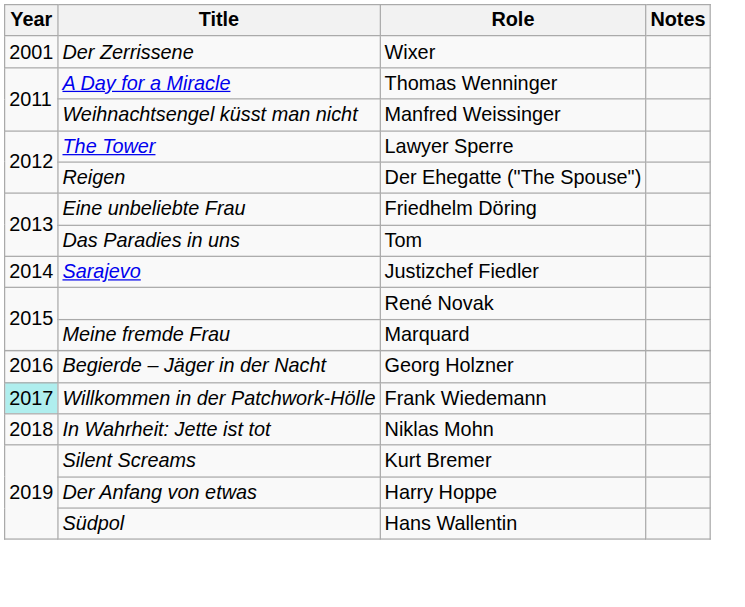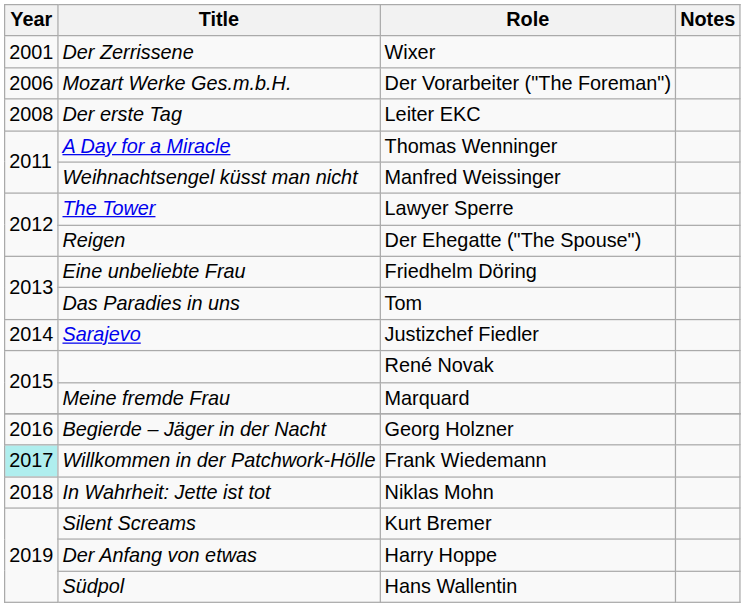+ row: 2006 | Mozart Werke Ges.m.b.H. | Der Vorarbeiter ("The Foreman")
+ row: 2008 | Der erste Tag | Leiter EKC
